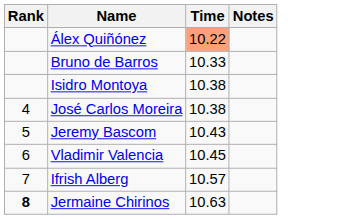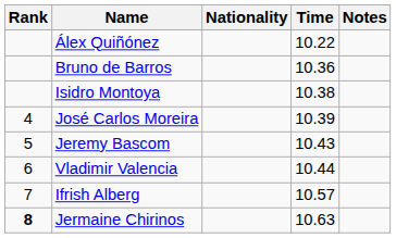+ column: Nationality
Álex Quiñónez | Time: lightsalmon background -> no background
Bruno de Barros | Time: 10.33 -> 10.36
José Carlos Moreira | Time: 10.38 -> 10.39
Vladimir Valencia | Time: 10.45 -> 10.44
